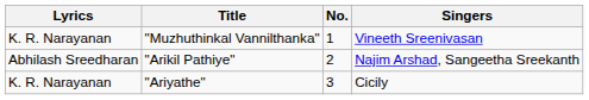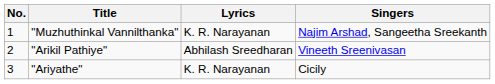columns swapped: No. <-> Lyrics
"Muzhuthinkal Vannilthanka" | Singers: Vineeth Sreenivasan -> Najim Arshad, Sangeetha Sreekanth
"Arikil Pathiye" | Singers: Najim Arshad, Sangeetha Sreekanth -> Vineeth Sreenivasan
